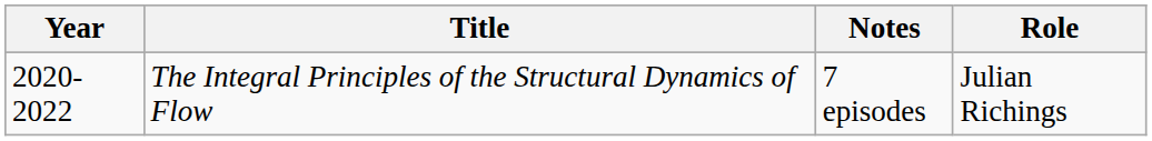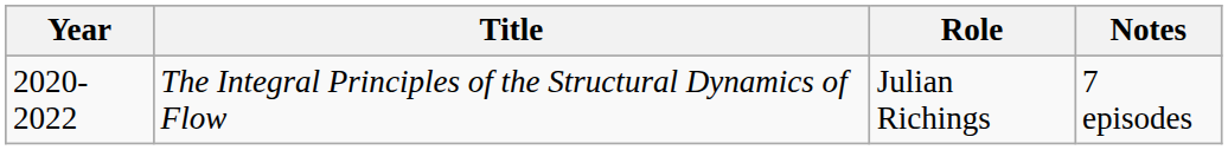columns swapped: Role <-> Notes
